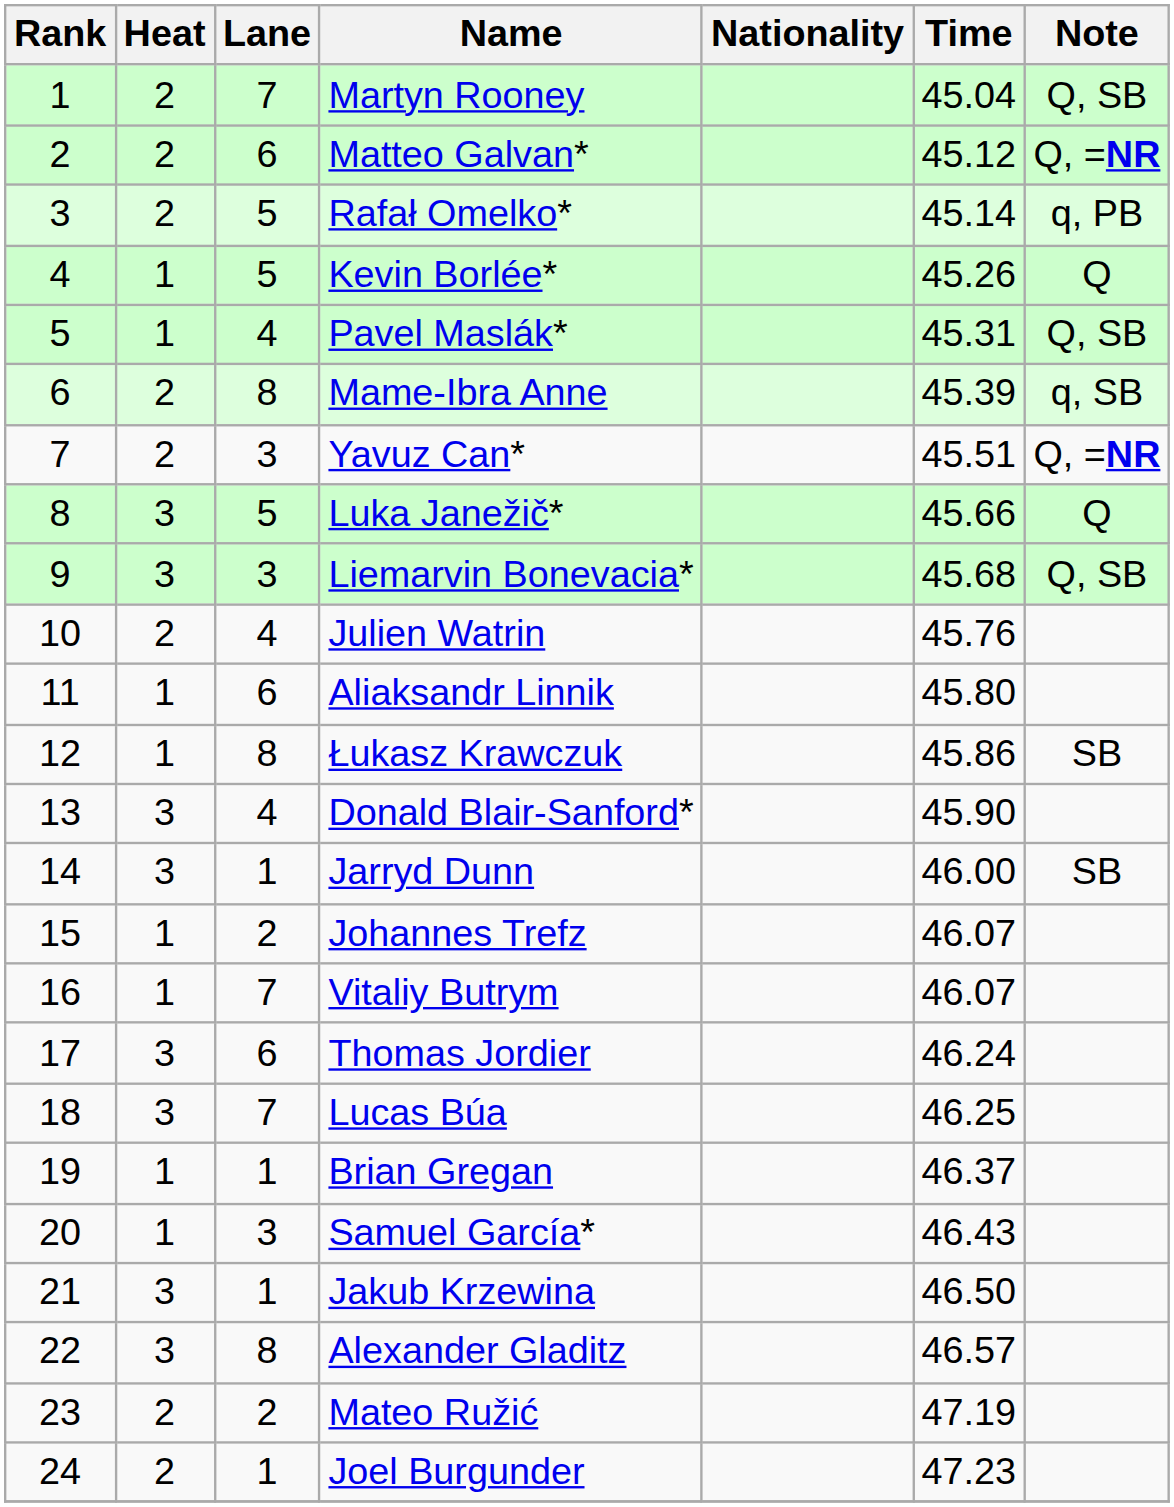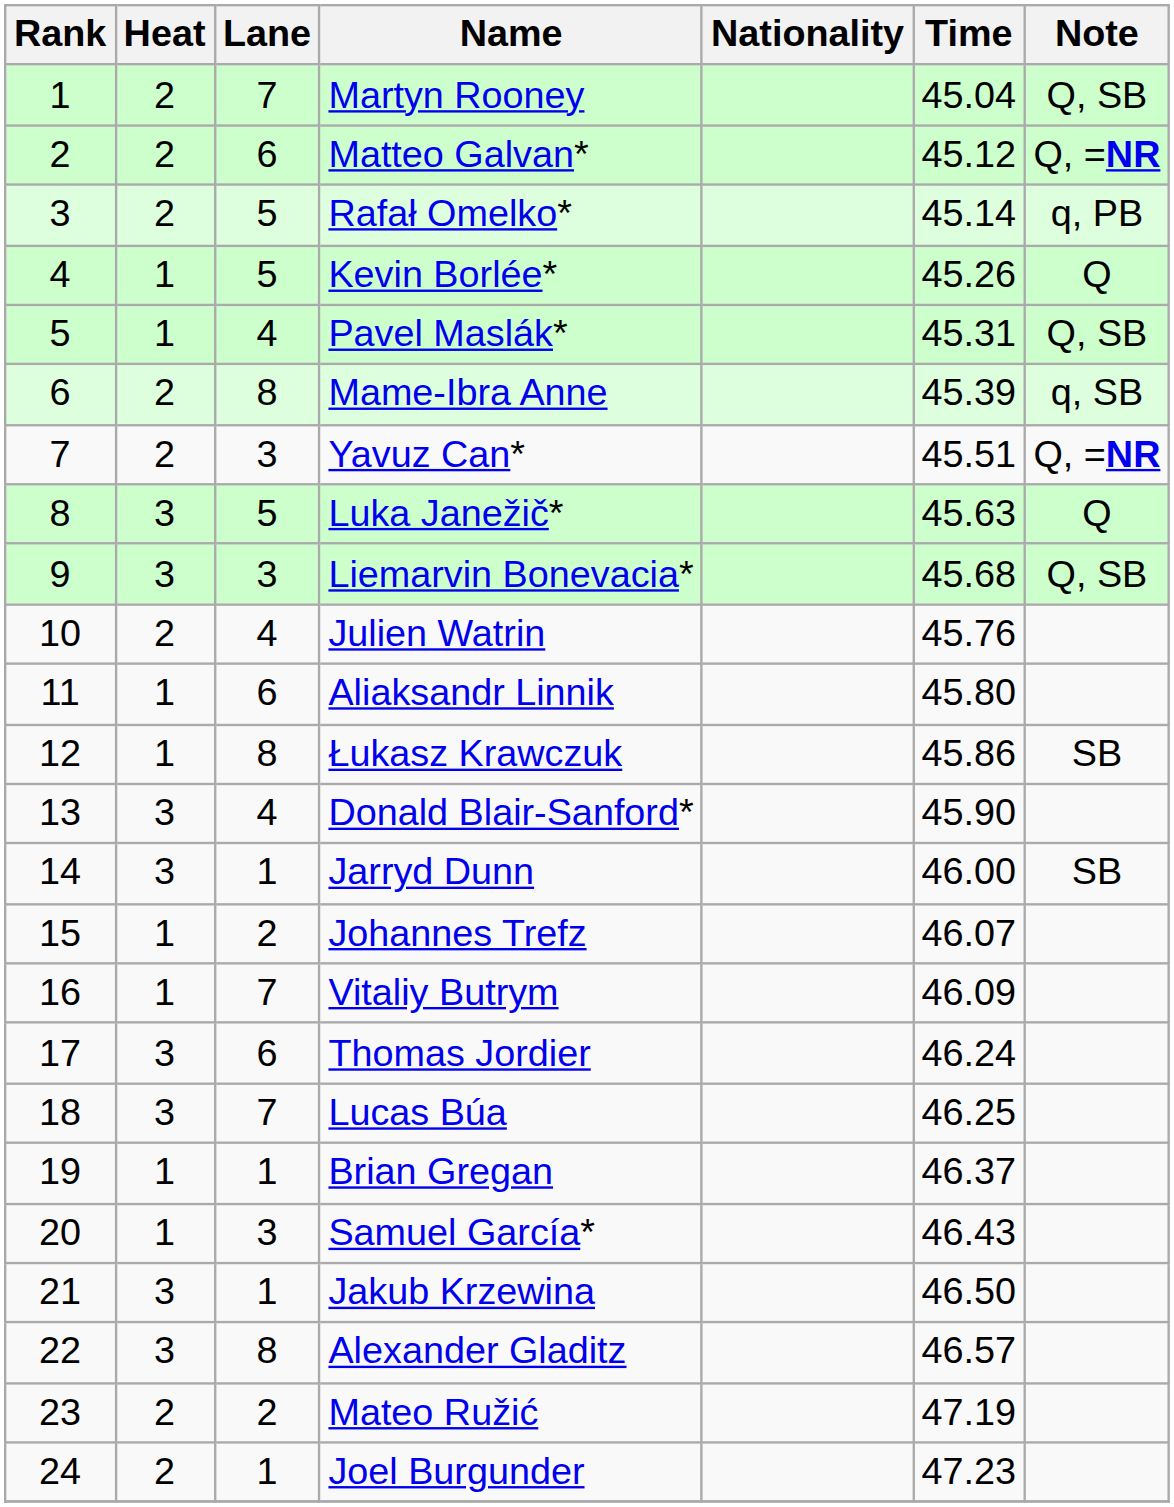Luka Janežič* | Time: 45.66 -> 45.63
Vitaliy Butrym | Time: 46.07 -> 46.09
